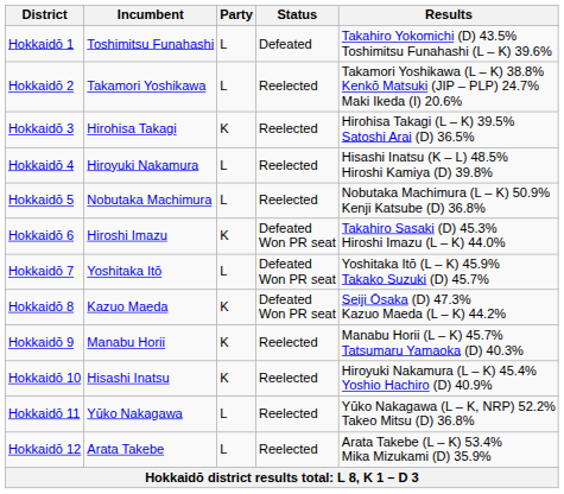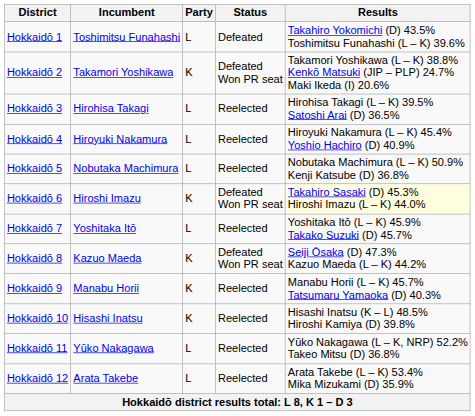Hokkaidō 2 | Party: L -> K
Hokkaidō 2 | Status: Reelected -> Defeated Won PR seat
Hokkaidō 3 | Party: K -> L
Hokkaidō 4 | Results: Hisashi Inatsu (K – L) 48.5% Hiroshi Kamiya (D) 39.8% -> Hiroyuki Nakamura (L – K) 45.4% Yoshio Hachiro (D) 40.9%
Hokkaidō 6 | Results: no background -> lightyellow background
Hokkaidō 7 | Status: Defeated Won PR seat -> Reelected
Hokkaidō 10 | Results: Hiroyuki Nakamura (L – K) 45.4% Yoshio Hachiro (D) 40.9% -> Hisashi Inatsu (K – L) 48.5% Hiroshi Kamiya (D) 39.8%
